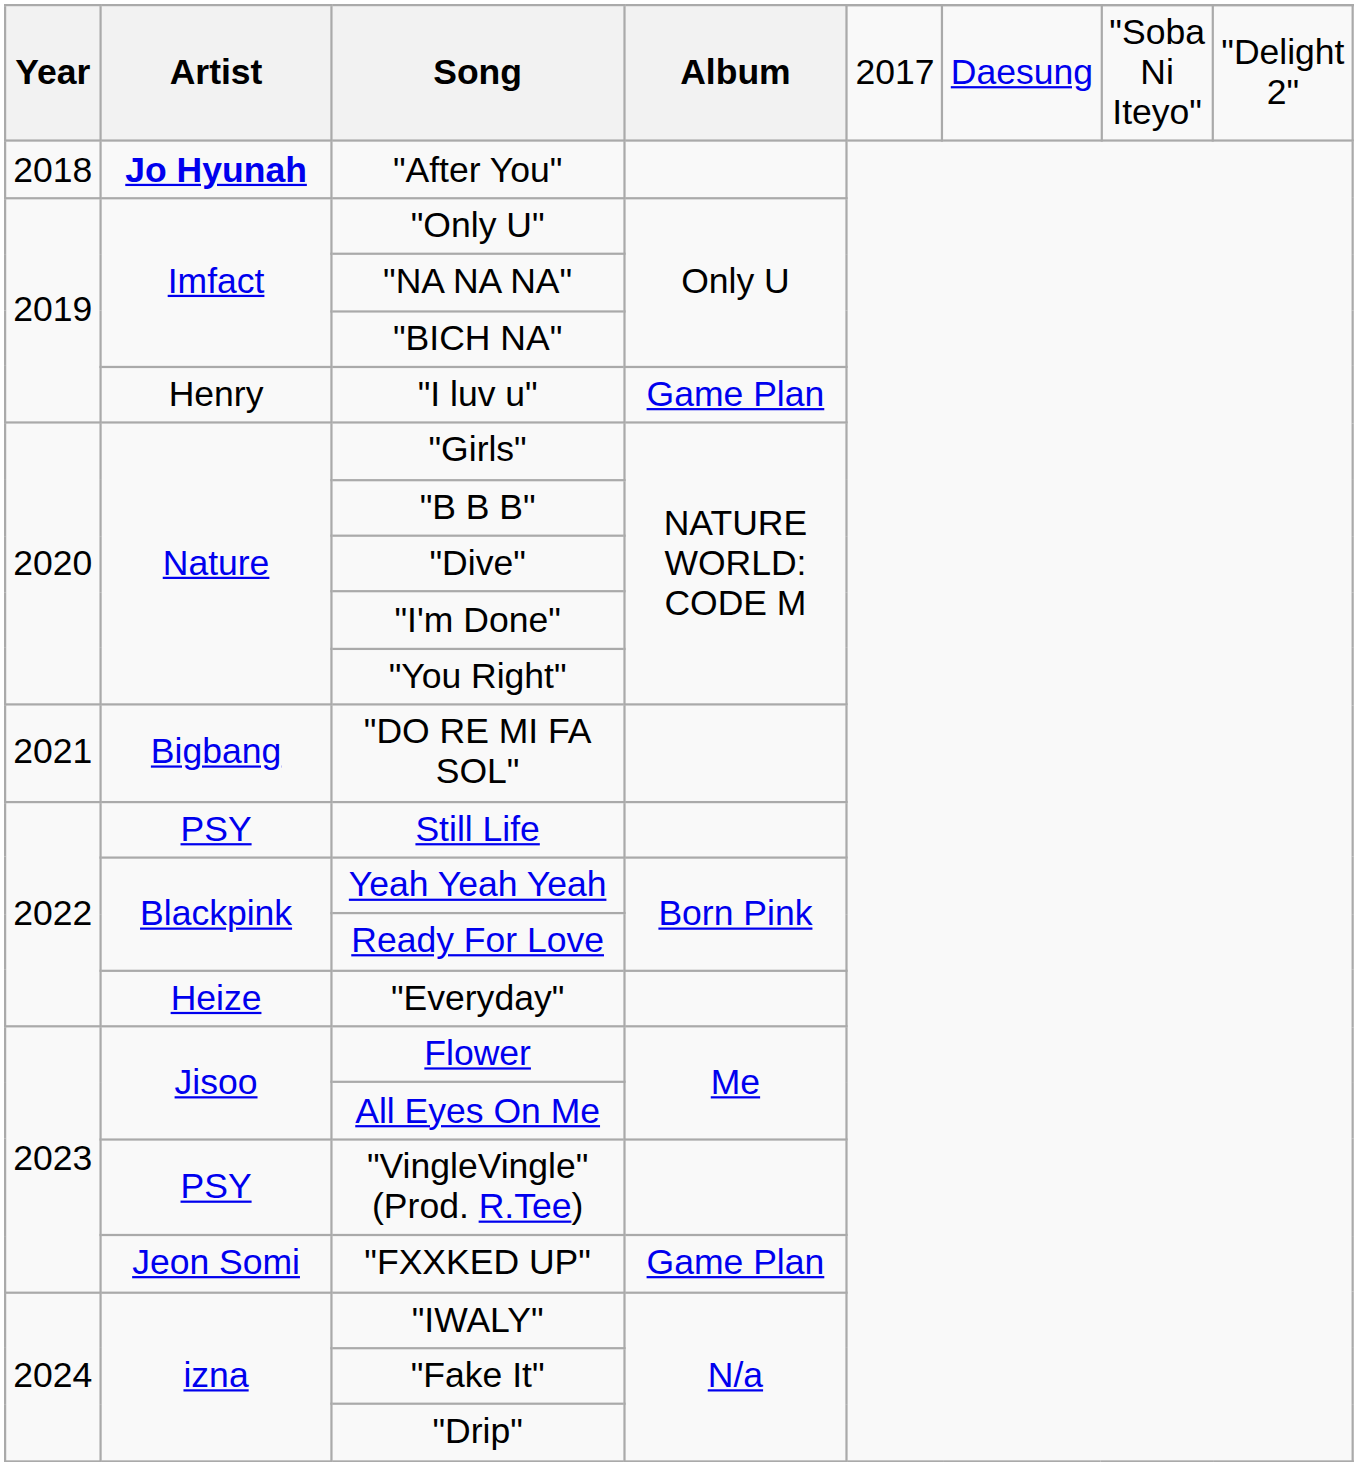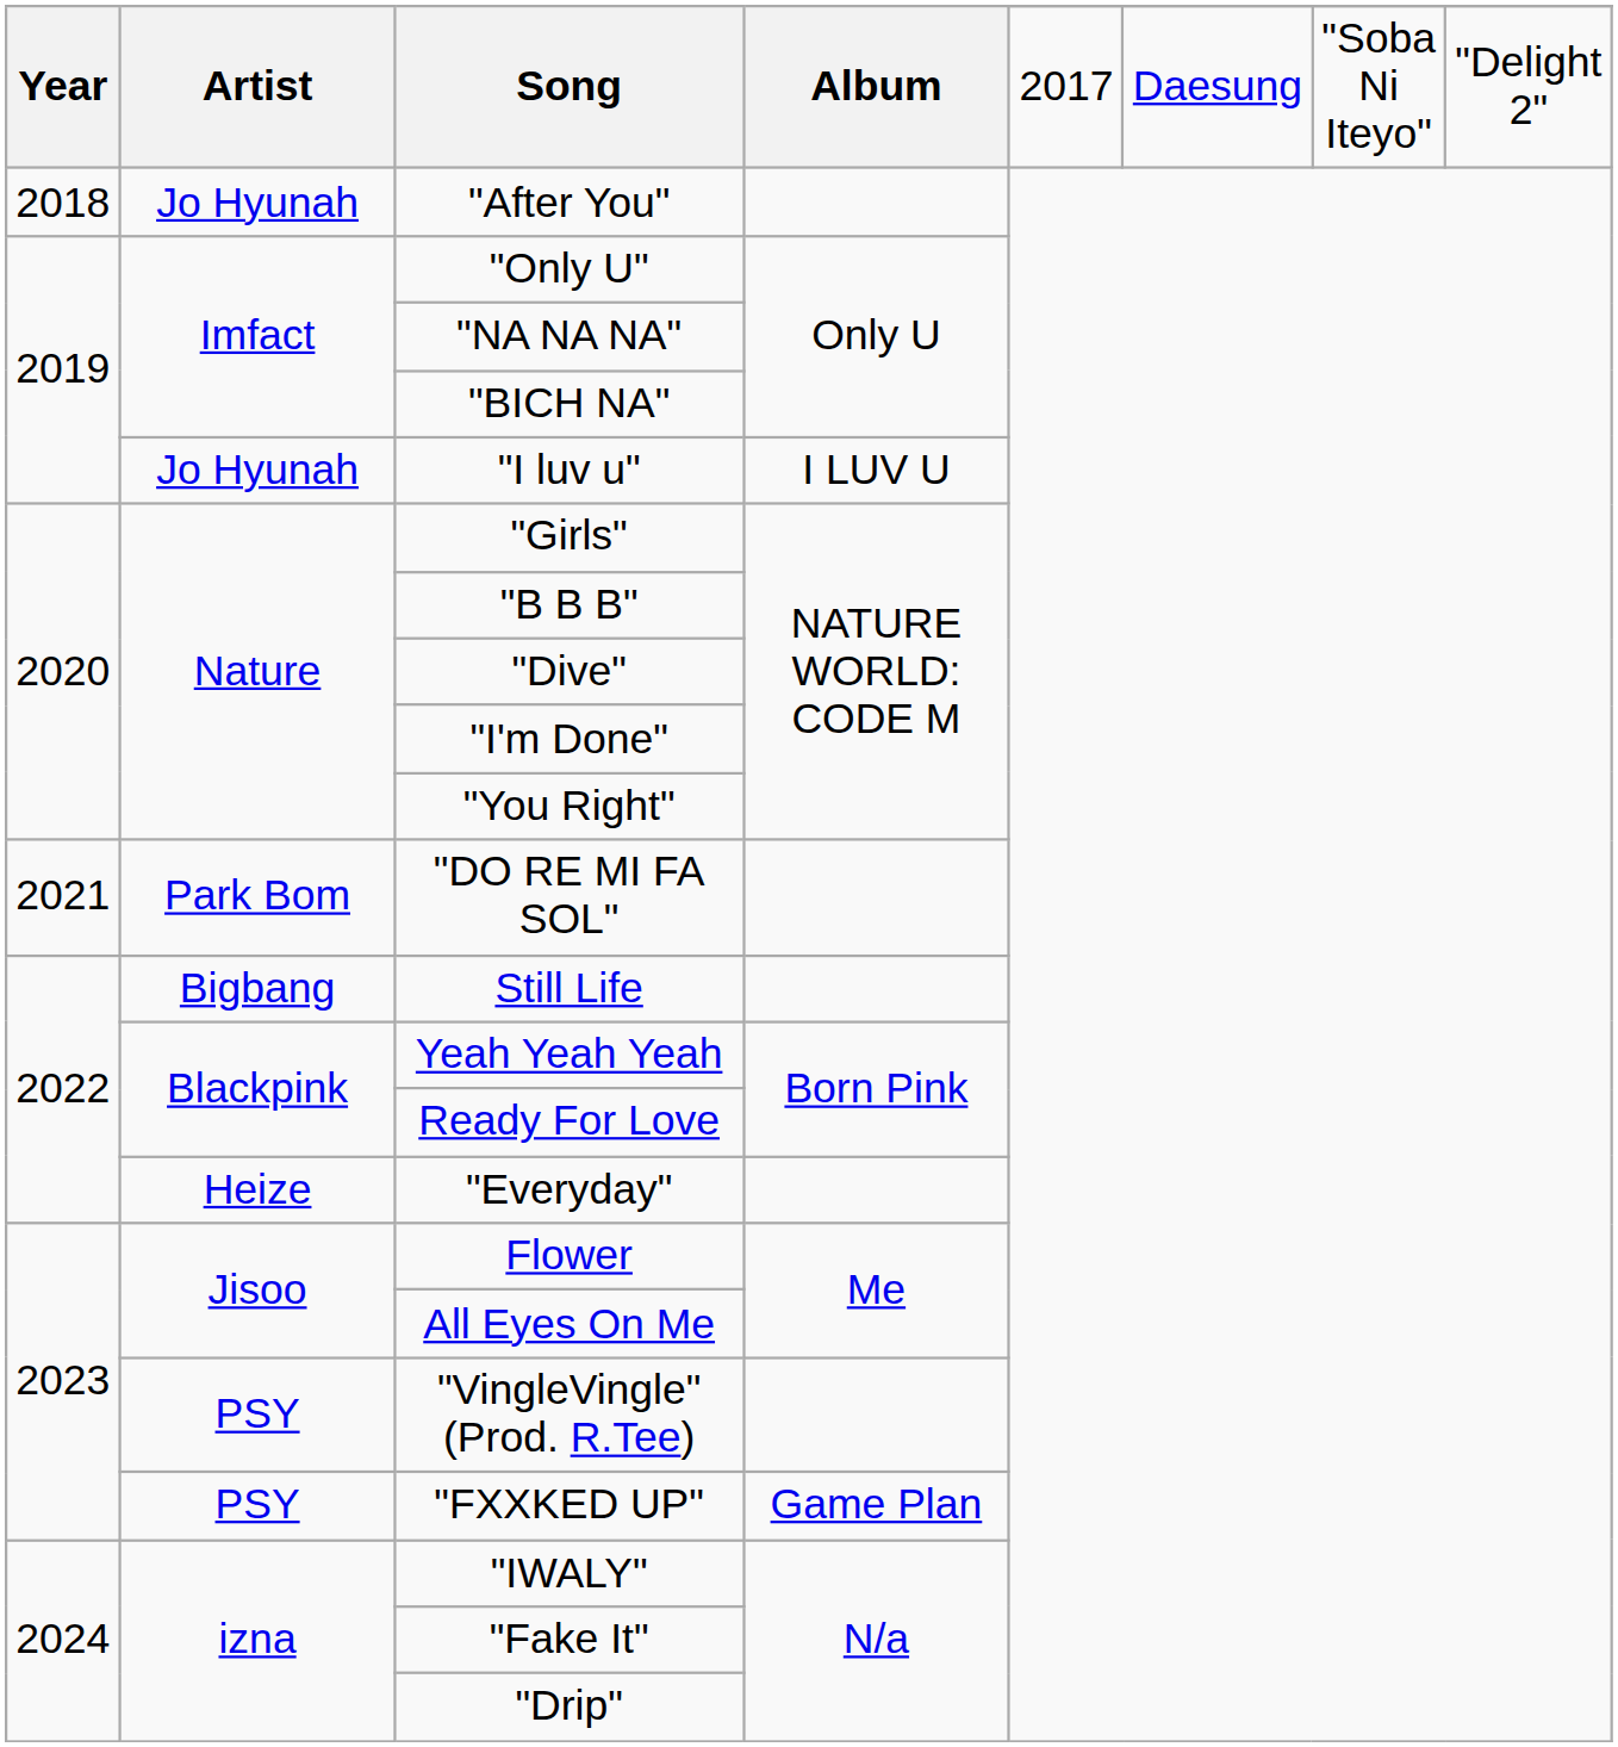"After You" | Artist: bold -> normal
"I luv u" | Artist: Henry -> Jo Hyunah
"I luv u" | Album: Game Plan -> I LUV U
"DO RE MI FA SOL" | Artist: Bigbang -> Park Bom
Still Life | Artist: PSY -> Bigbang
"FXXKED UP" | Artist: Jeon Somi -> PSY
